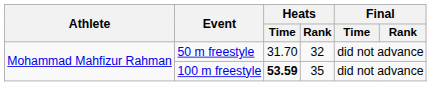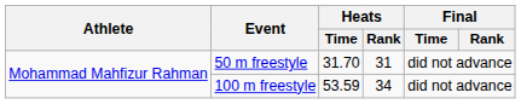50 m freestyle | Heats / Rank: 32 -> 31
100 m freestyle | Heats / Time: bold -> normal
100 m freestyle | Heats / Rank: 35 -> 34
